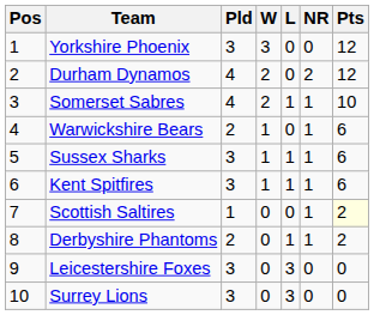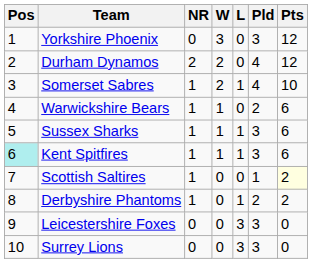columns swapped: Pld <-> NR
Kent Spitfires | Pos: no background -> paleturquoise background
